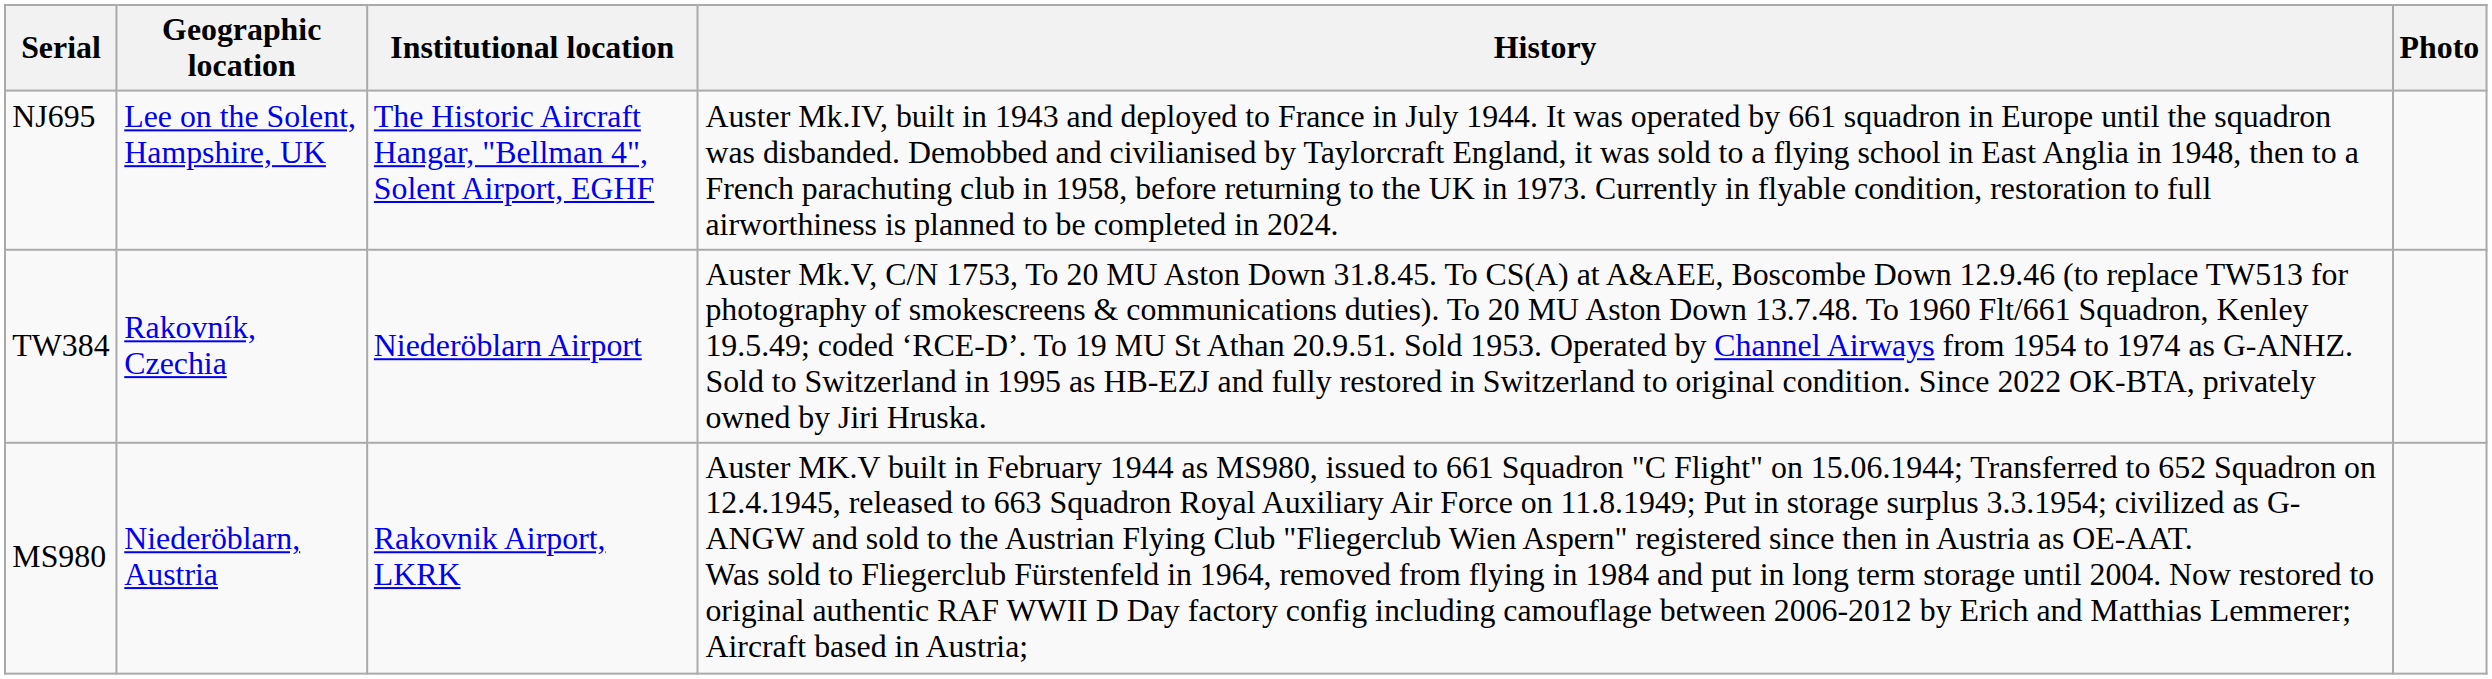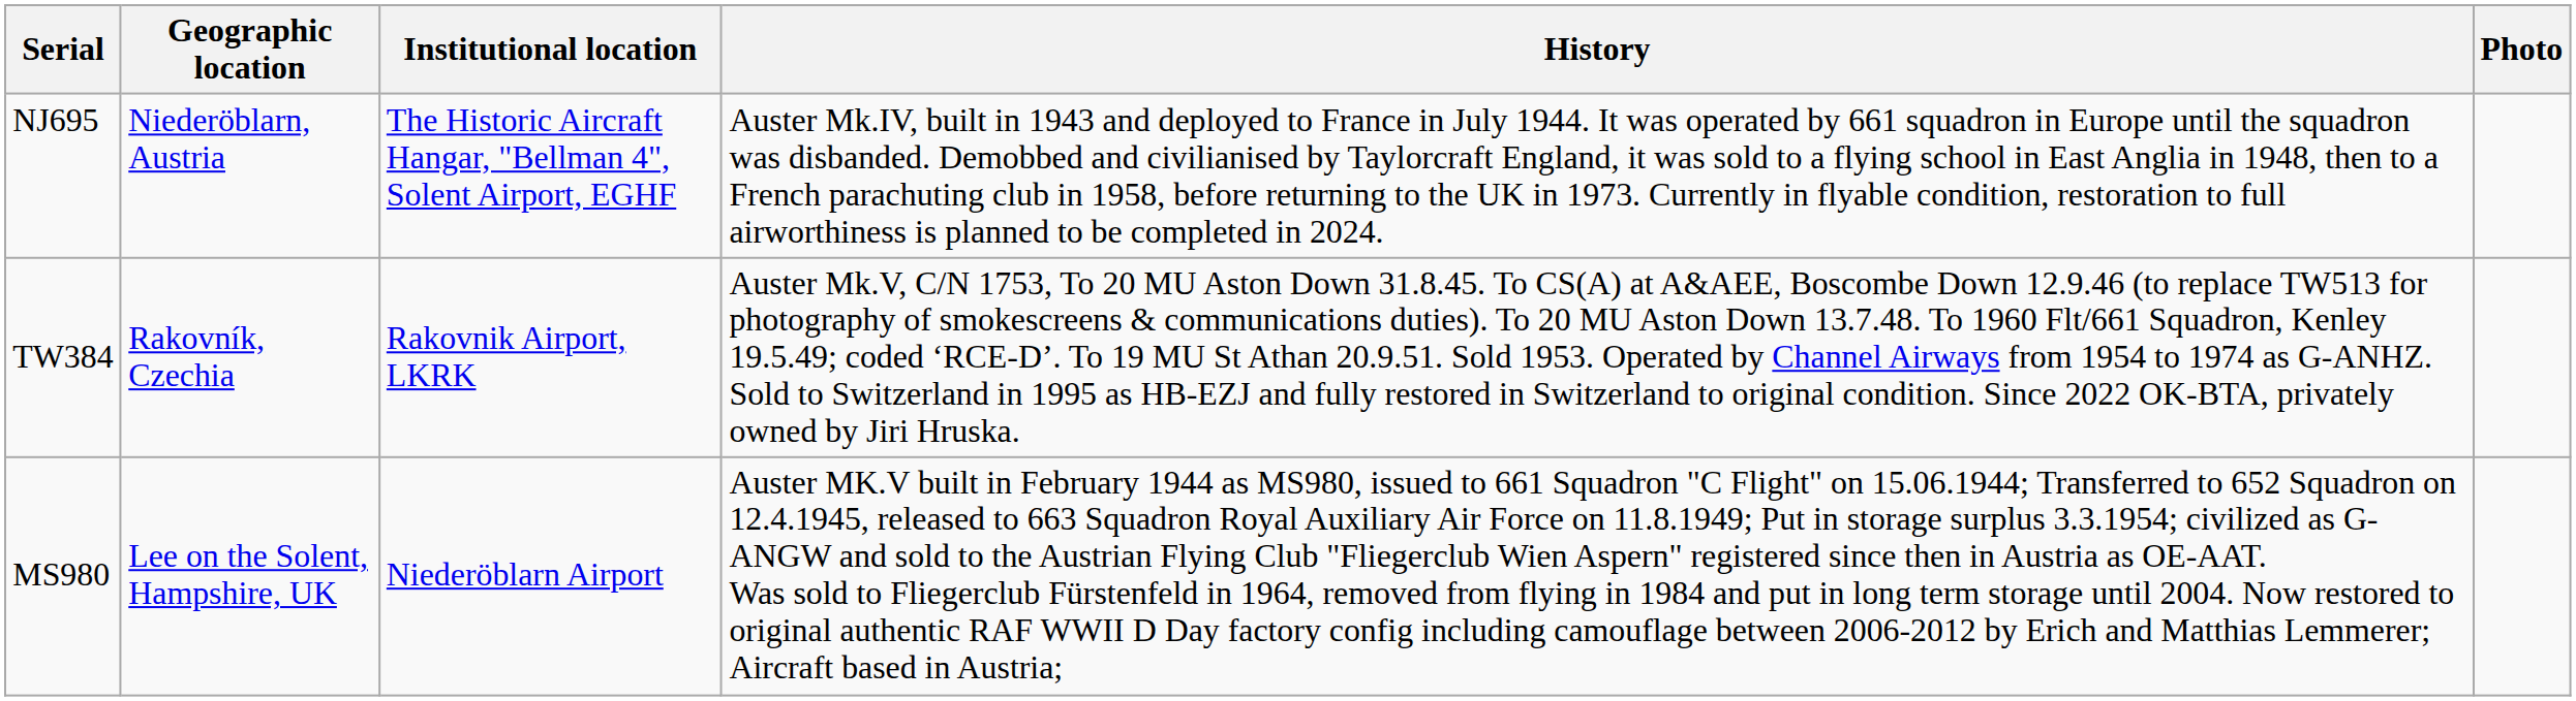NJ695 | Geographic location: Lee on the Solent, Hampshire, UK -> Niederöblarn, Austria
TW384 | Institutional location: Niederöblarn Airport -> Rakovnik Airport, LKRK
MS980 | Geographic location: Niederöblarn, Austria -> Lee on the Solent, Hampshire, UK
MS980 | Institutional location: Rakovnik Airport, LKRK -> Niederöblarn Airport
